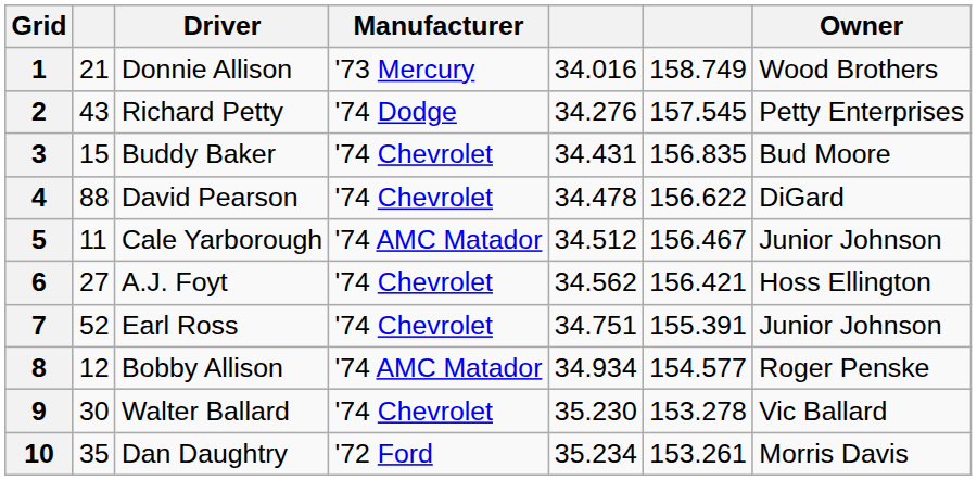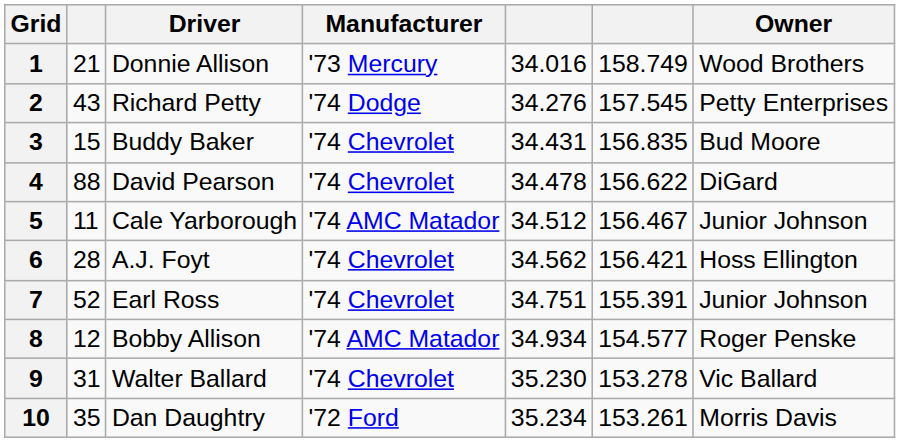6 | column 2: 27 -> 28
9 | column 2: 30 -> 31
